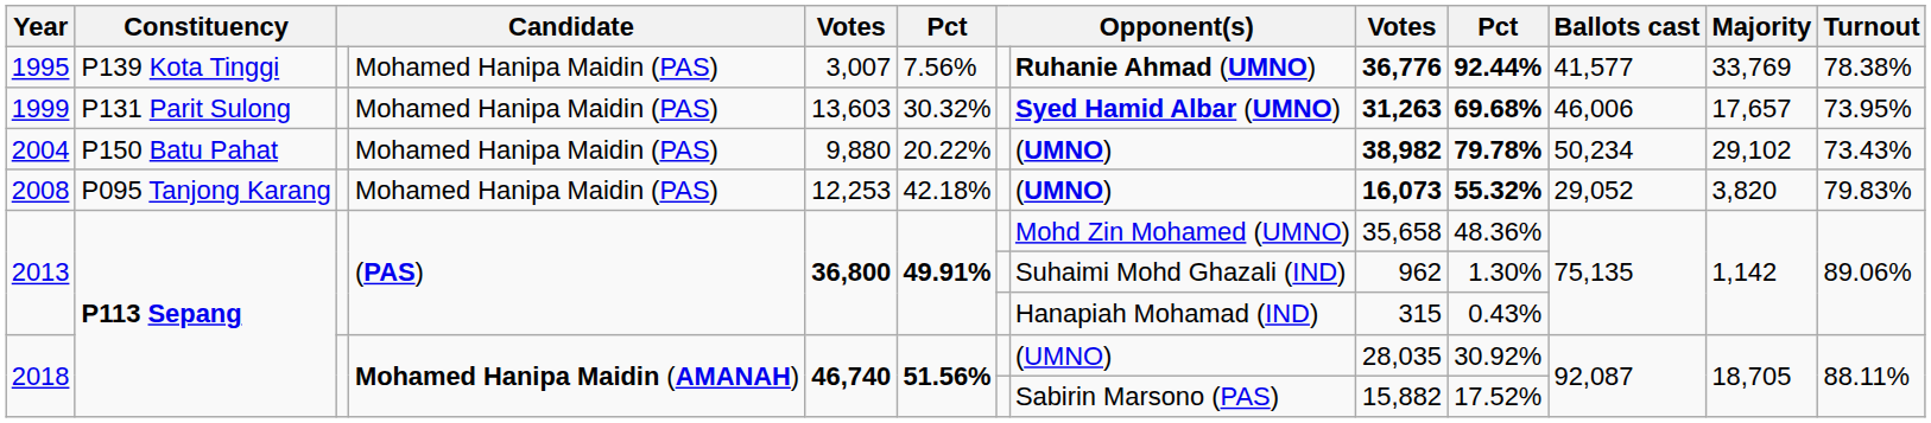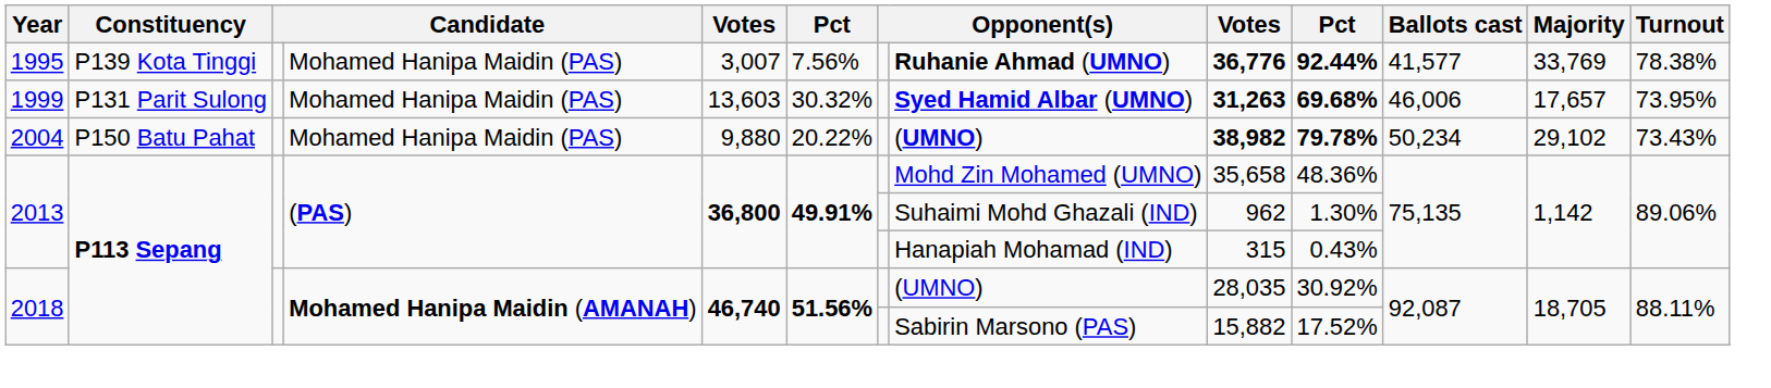- row: 2008 | P095 Tanjong Karang | Mohamed Hanipa Maidin (PAS) | 12,253 | 42.18% | (UMNO) | 16,073 | 55.32% | 29,052 | 3,820 | 79.83%
